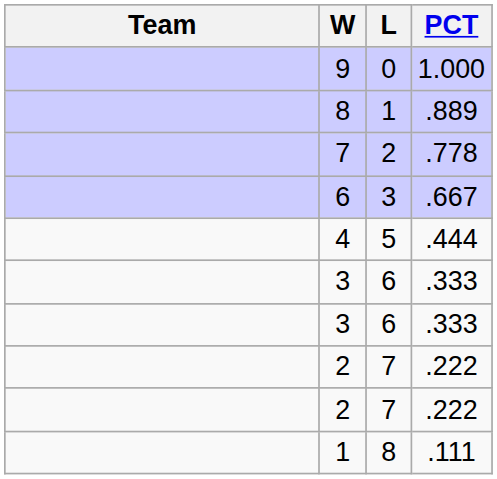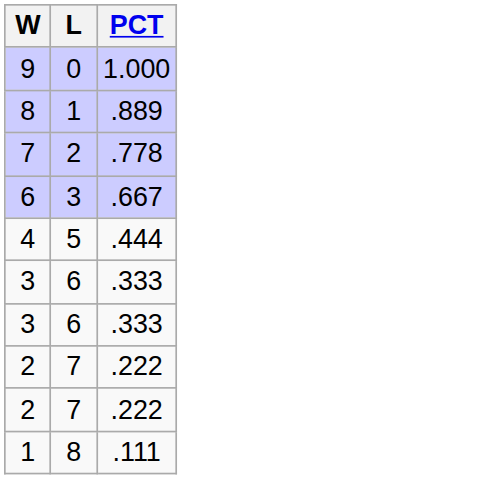- column: Team
